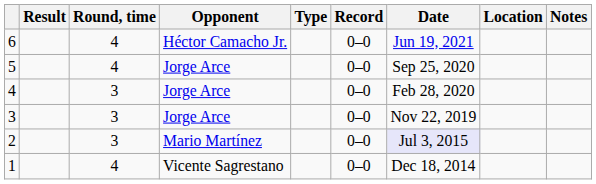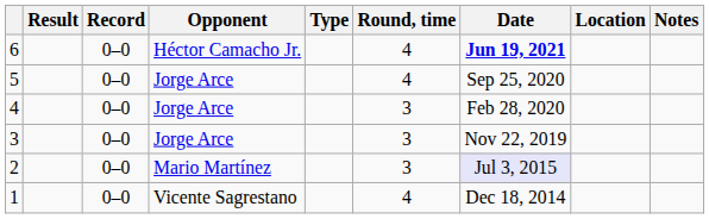columns swapped: Record <-> Round, time
6 | Date: normal -> bold
